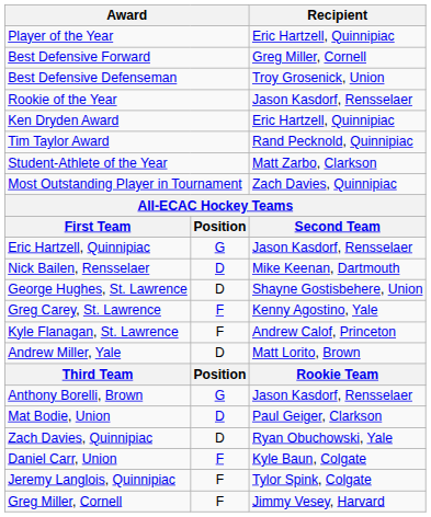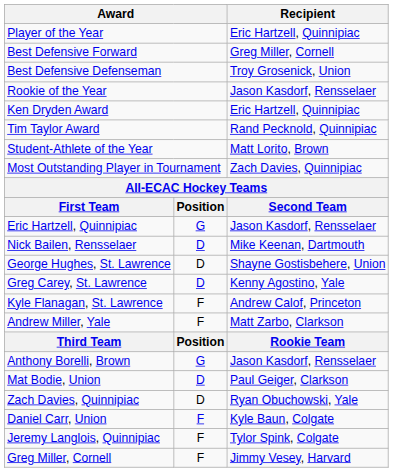Student-Athlete of the Year | Recipient: Matt Zarbo, Clarkson -> Matt Lorito, Brown
Greg Carey, St. Lawrence | column 2: F -> D
Andrew Miller, Yale | column 2: D -> F
Andrew Miller, Yale | Recipient: Matt Lorito, Brown -> Matt Zarbo, Clarkson
